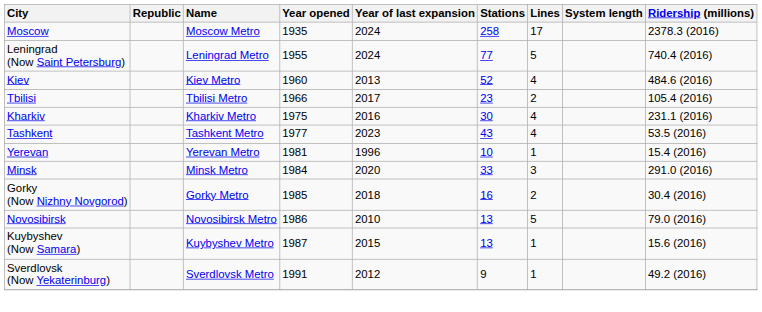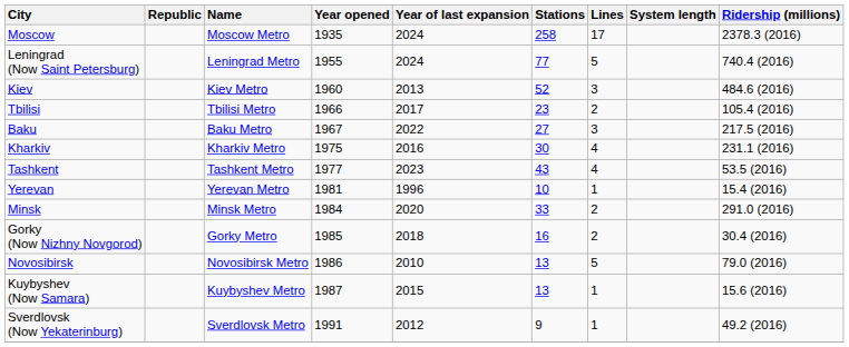Kiev | Lines: 4 -> 3
+ row: Baku | Baku Metro | 1967 | 2022 | 27 | 3 | 217.5 (2016)
Minsk | Lines: 3 -> 2
